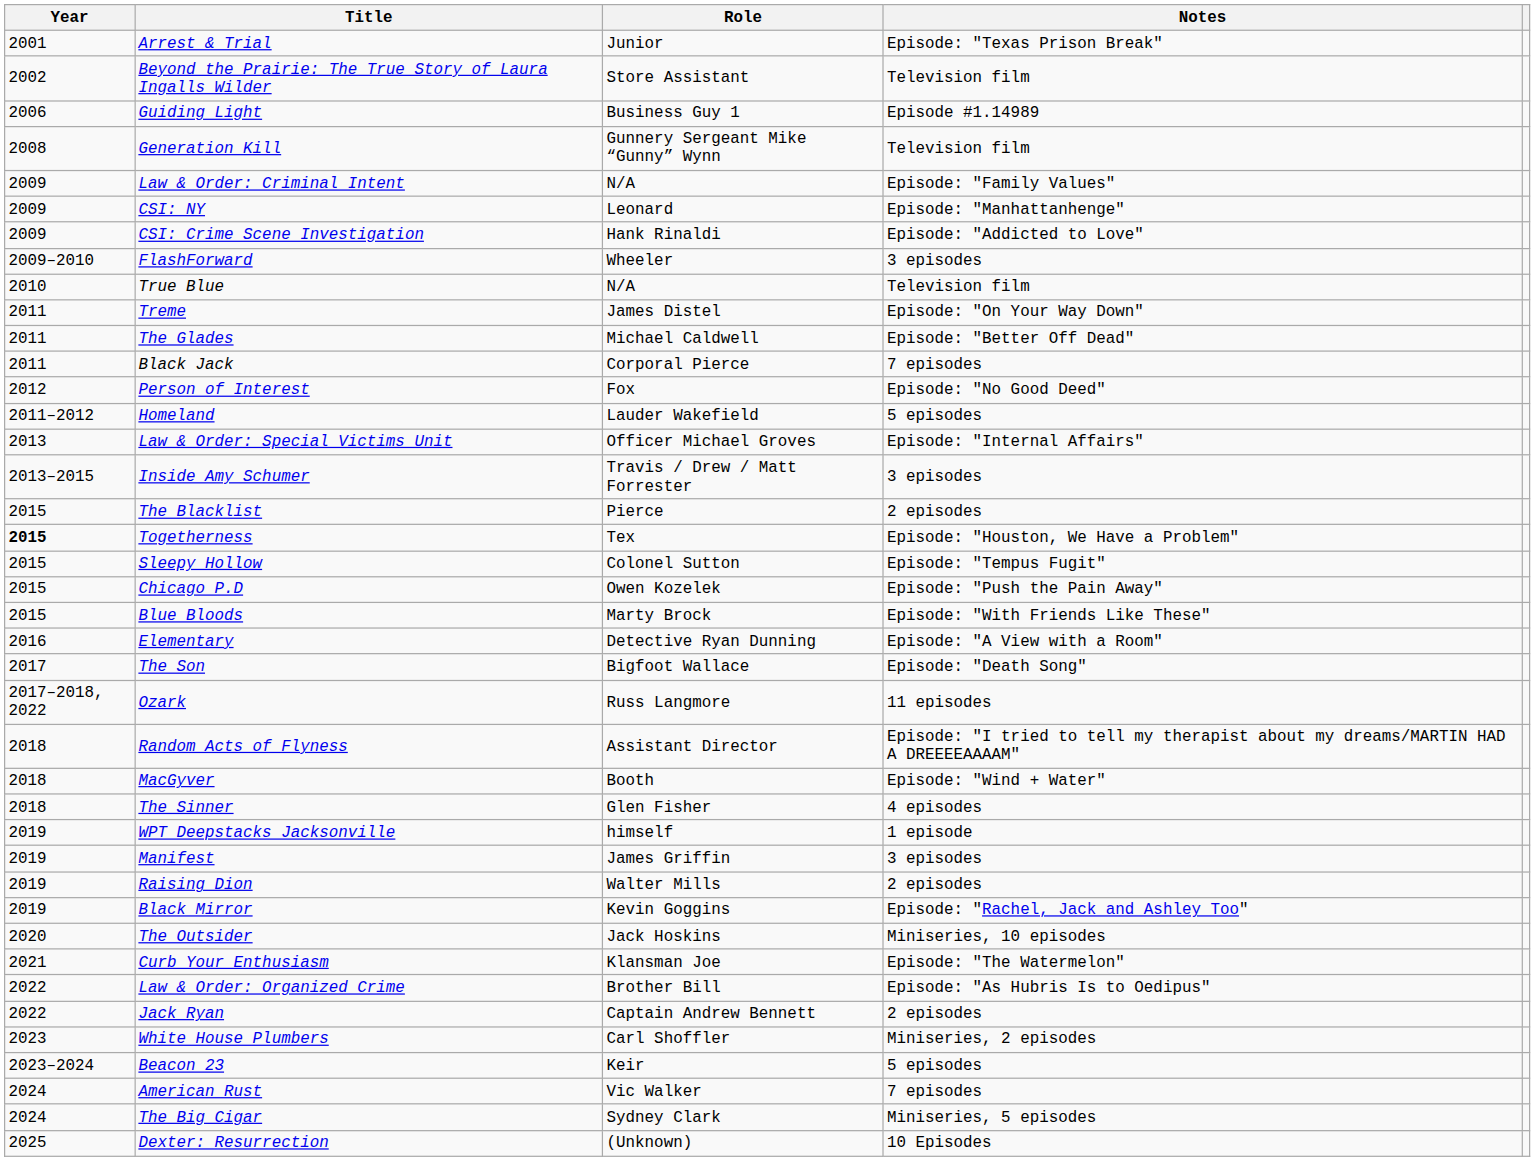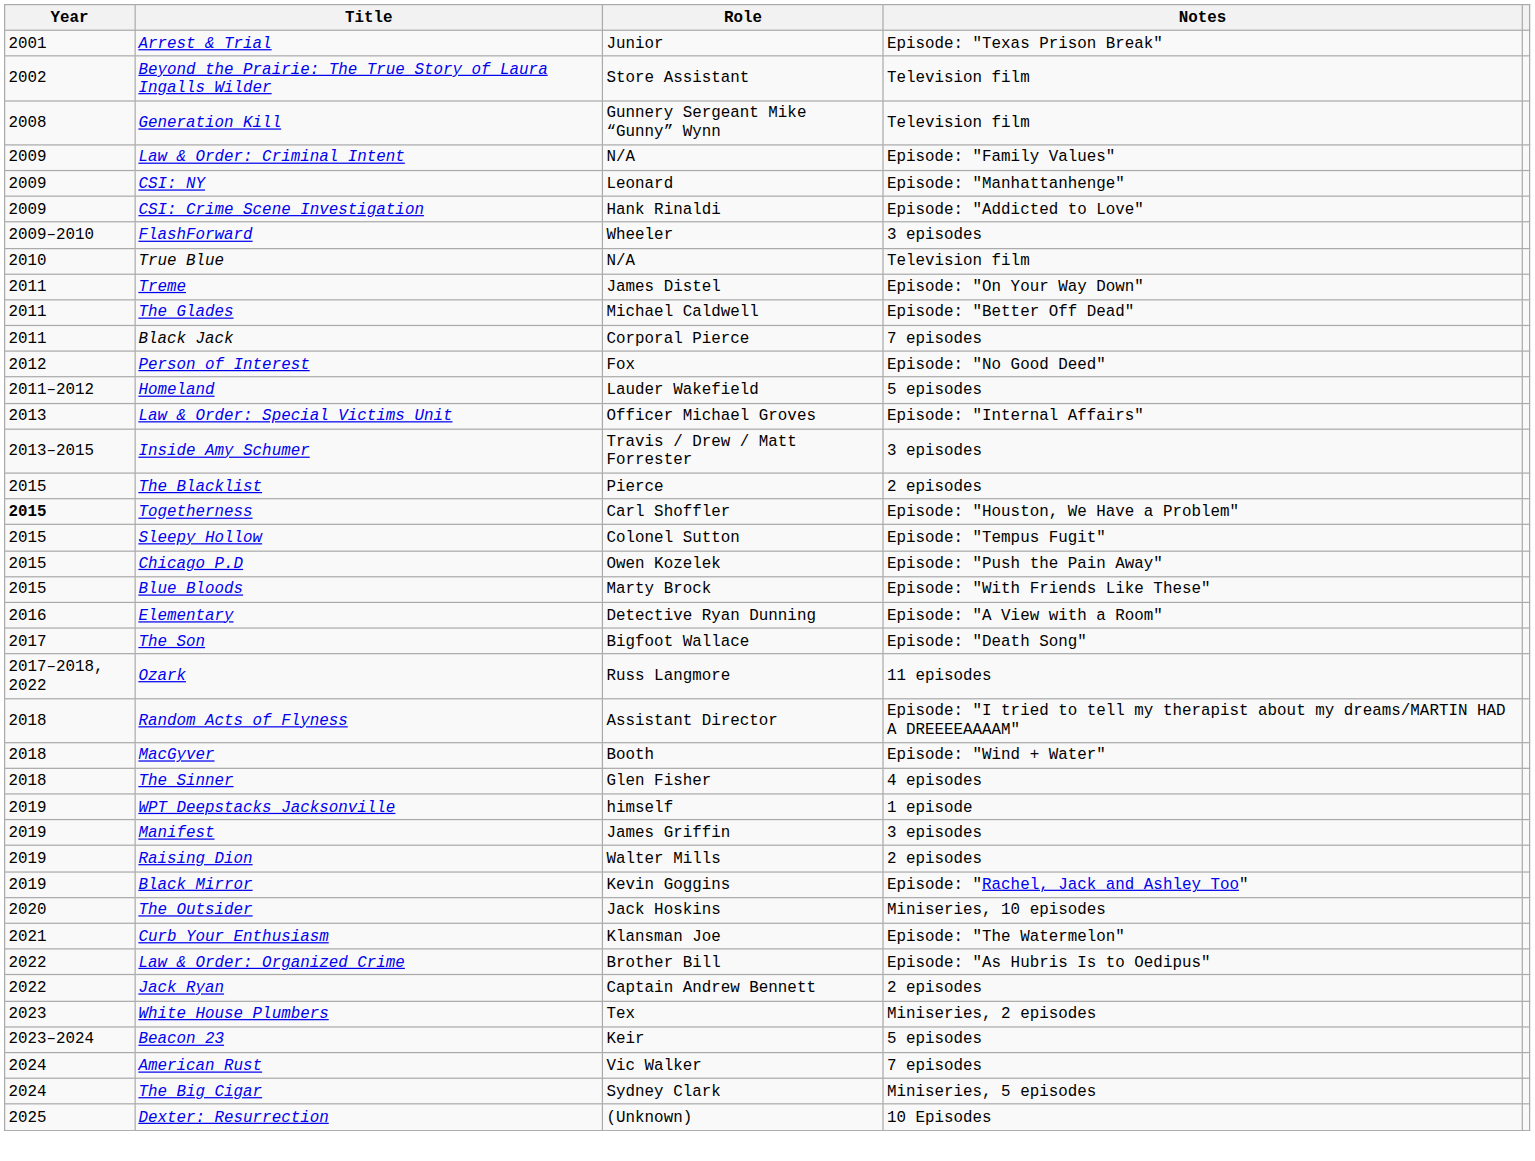- row: 2006 | Guiding Light | Business Guy 1 | Episode #1.14989
Togetherness | Role: Tex -> Carl Shoffler
White House Plumbers | Role: Carl Shoffler -> Tex
